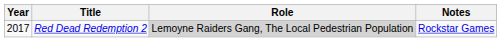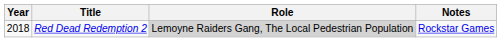Red Dead Redemption 2 | Year: 2017 -> 2018
